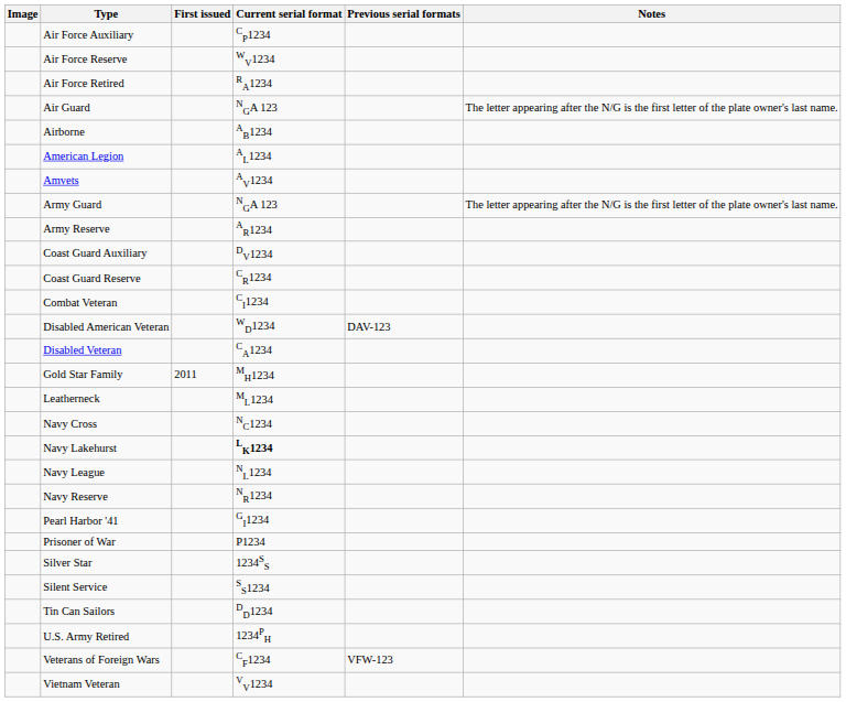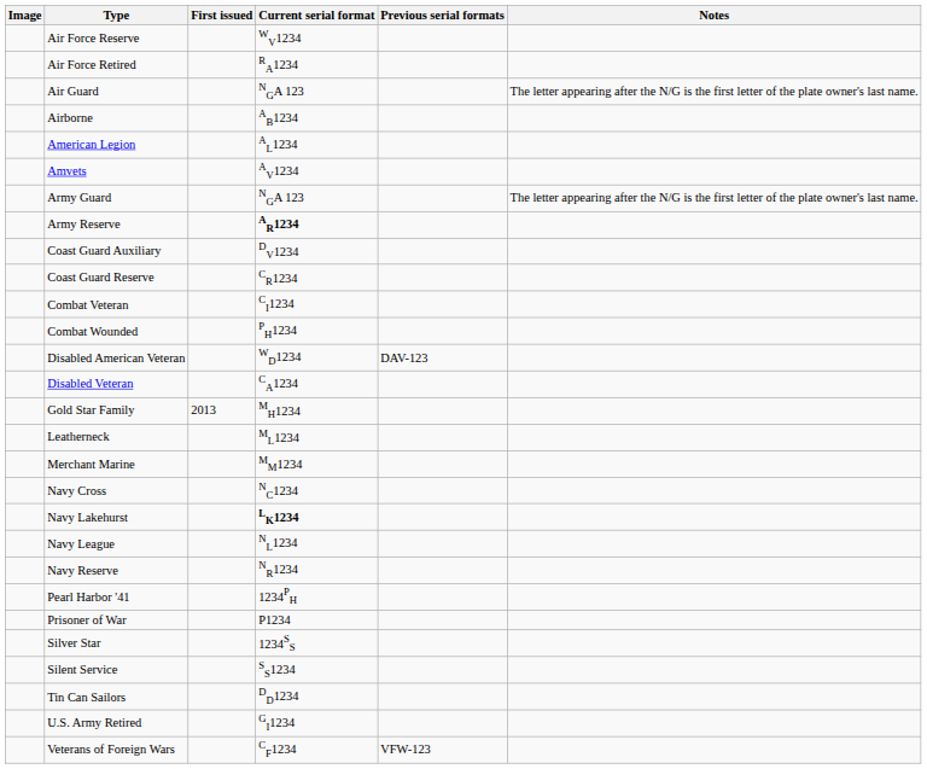- row: Air Force Auxiliary | CP1234
Army Reserve | Current serial format: normal -> bold
+ row: Combat Wounded | PH1234
Gold Star Family | First issued: 2011 -> 2013
+ row: Merchant Marine | MM1234
Pearl Harbor '41 | Current serial format: GI1234 -> 1234PH
U.S. Army Retired | Current serial format: 1234PH -> GI1234
- row: Vietnam Veteran | VV1234
